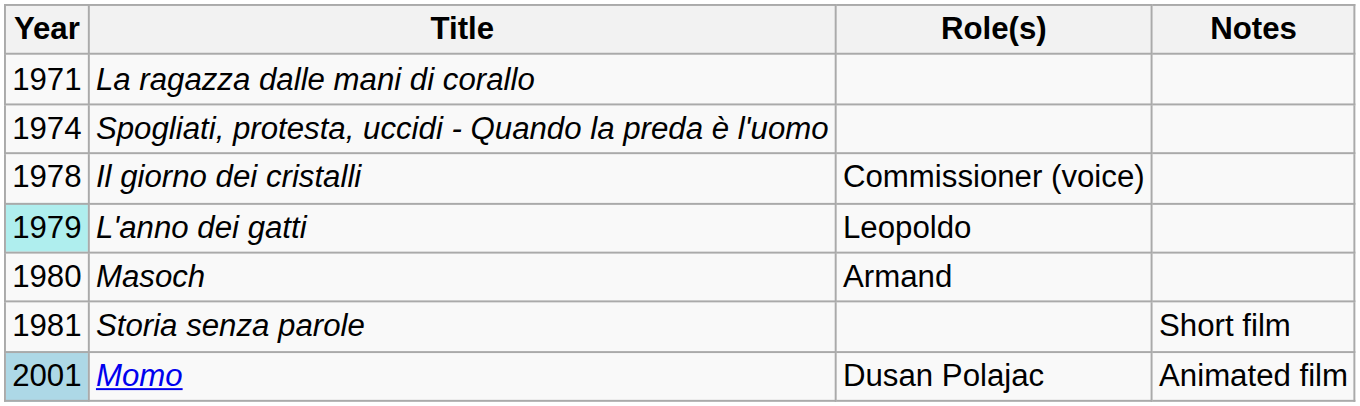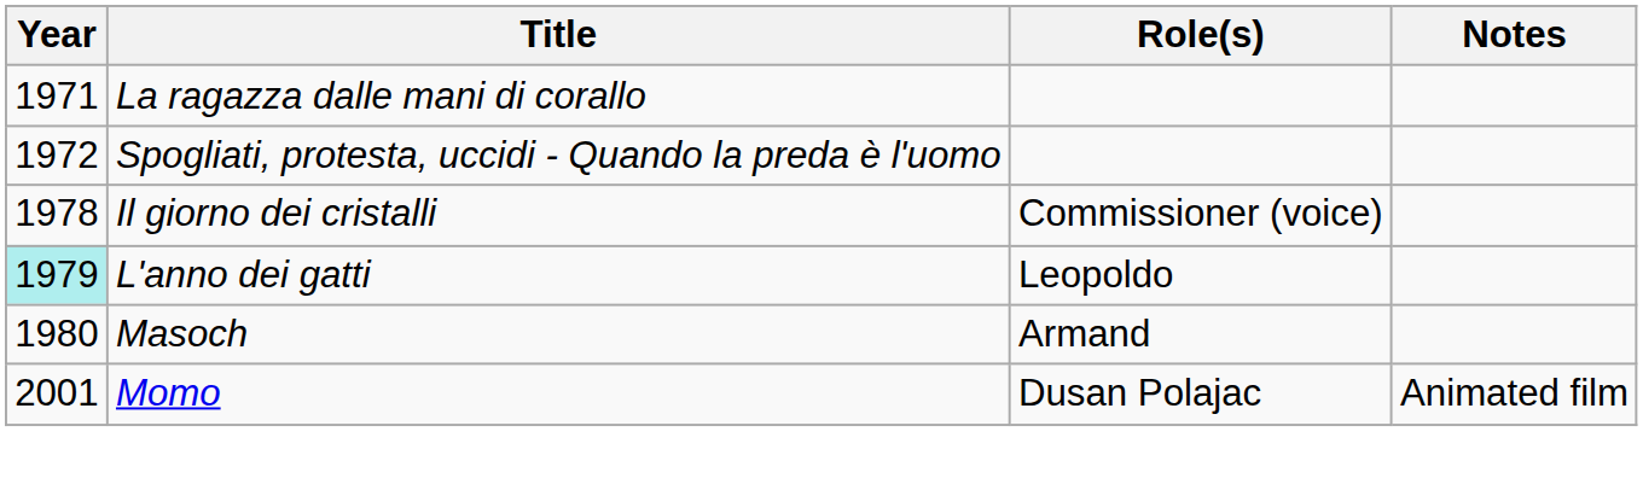Spogliati, protesta, uccidi - Quando la preda è l'uomo | Year: 1974 -> 1972
- row: 1981 | Storia senza parole | Short film
Momo | Year: lightblue background -> no background
